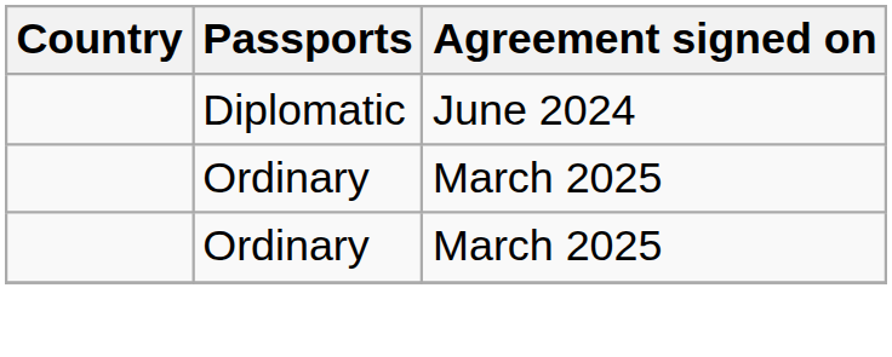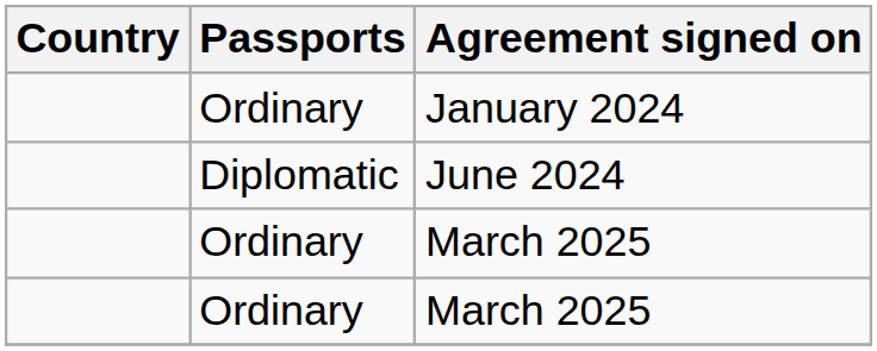+ row: Ordinary | January 2024
